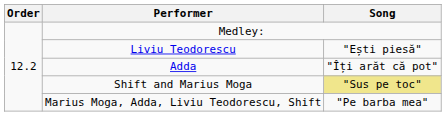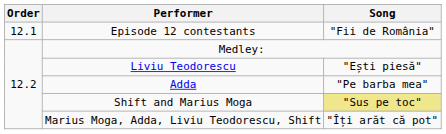+ row: 12.1 | Episode 12 contestants | "Fii de România"
Adda | Song: "Îți arăt că pot" -> "Pe barba mea"
Marius Moga, Adda, Liviu Teodorescu, Shift | Song: "Pe barba mea" -> "Îți arăt că pot"
